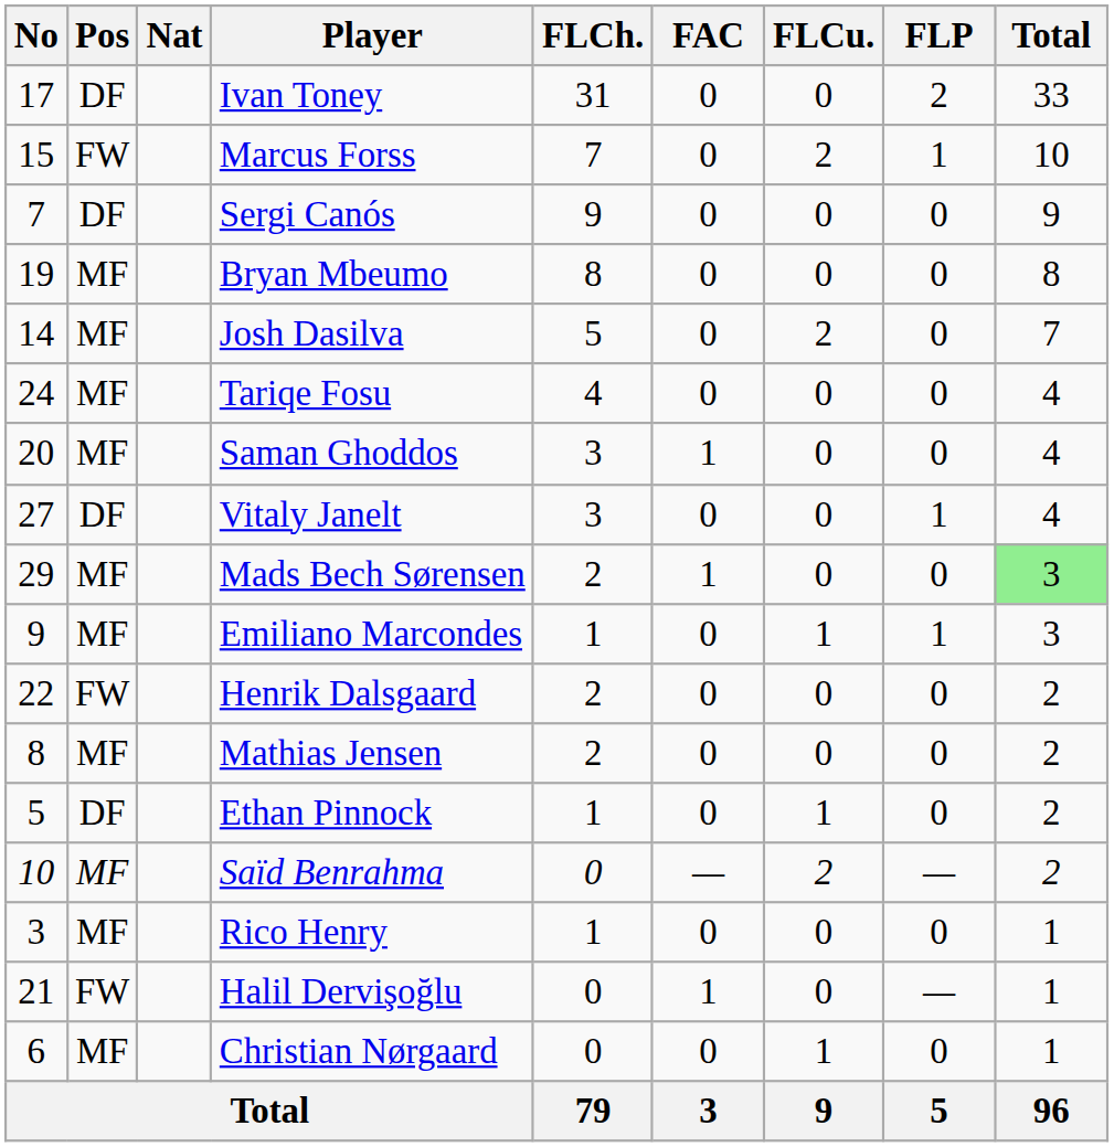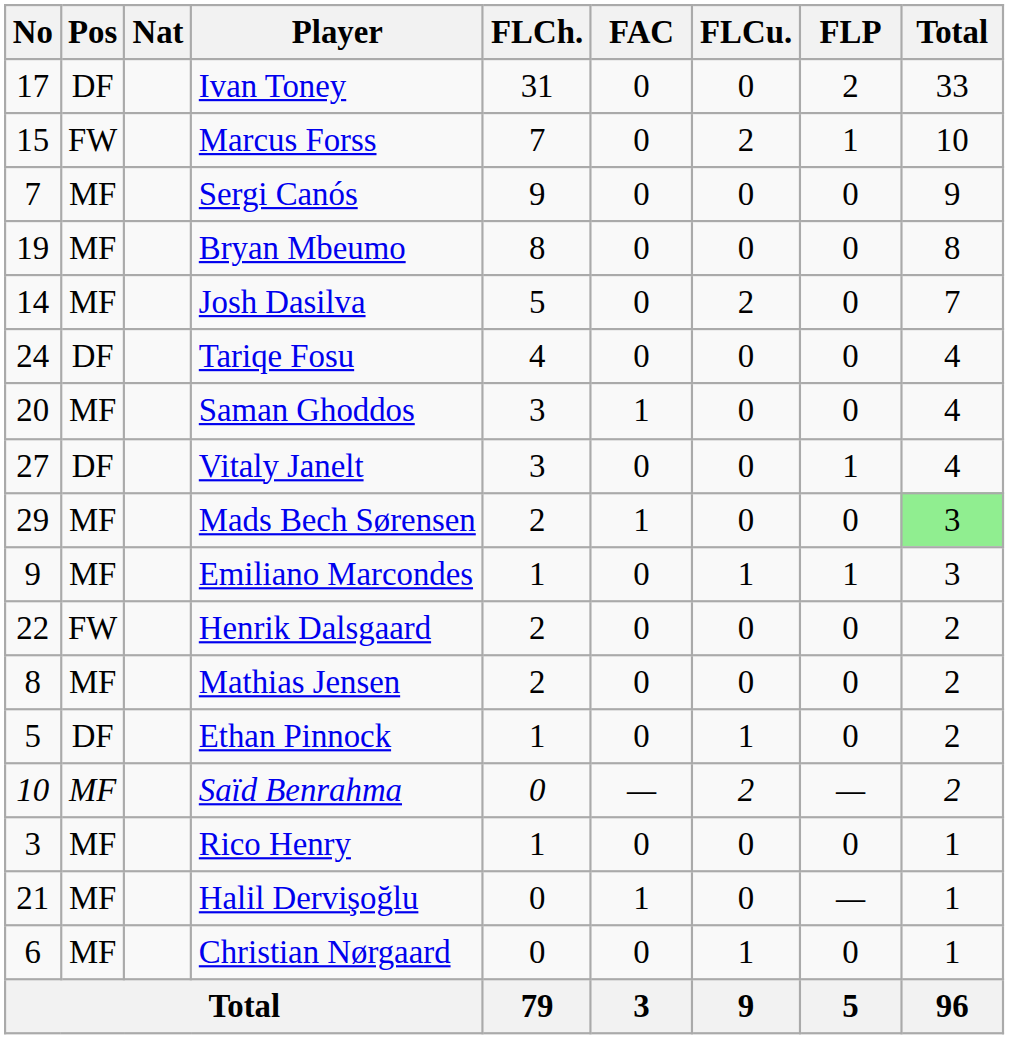Sergi Canós | Pos: DF -> MF
Tariqe Fosu | Pos: MF -> DF
Halil Dervişoğlu | Pos: FW -> MF
